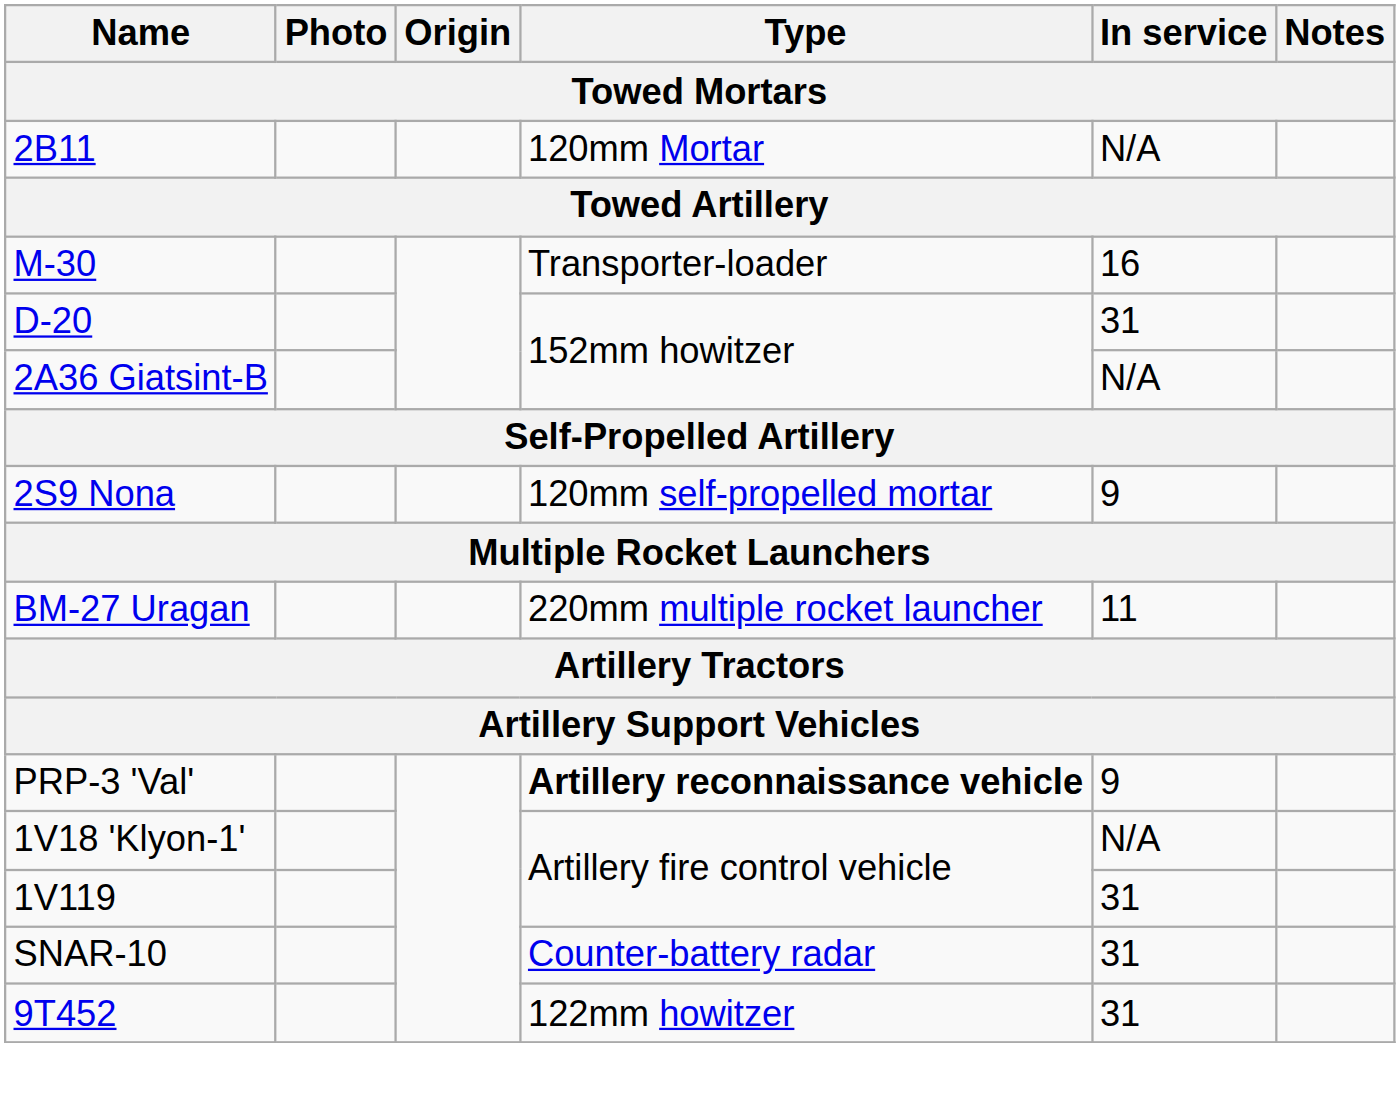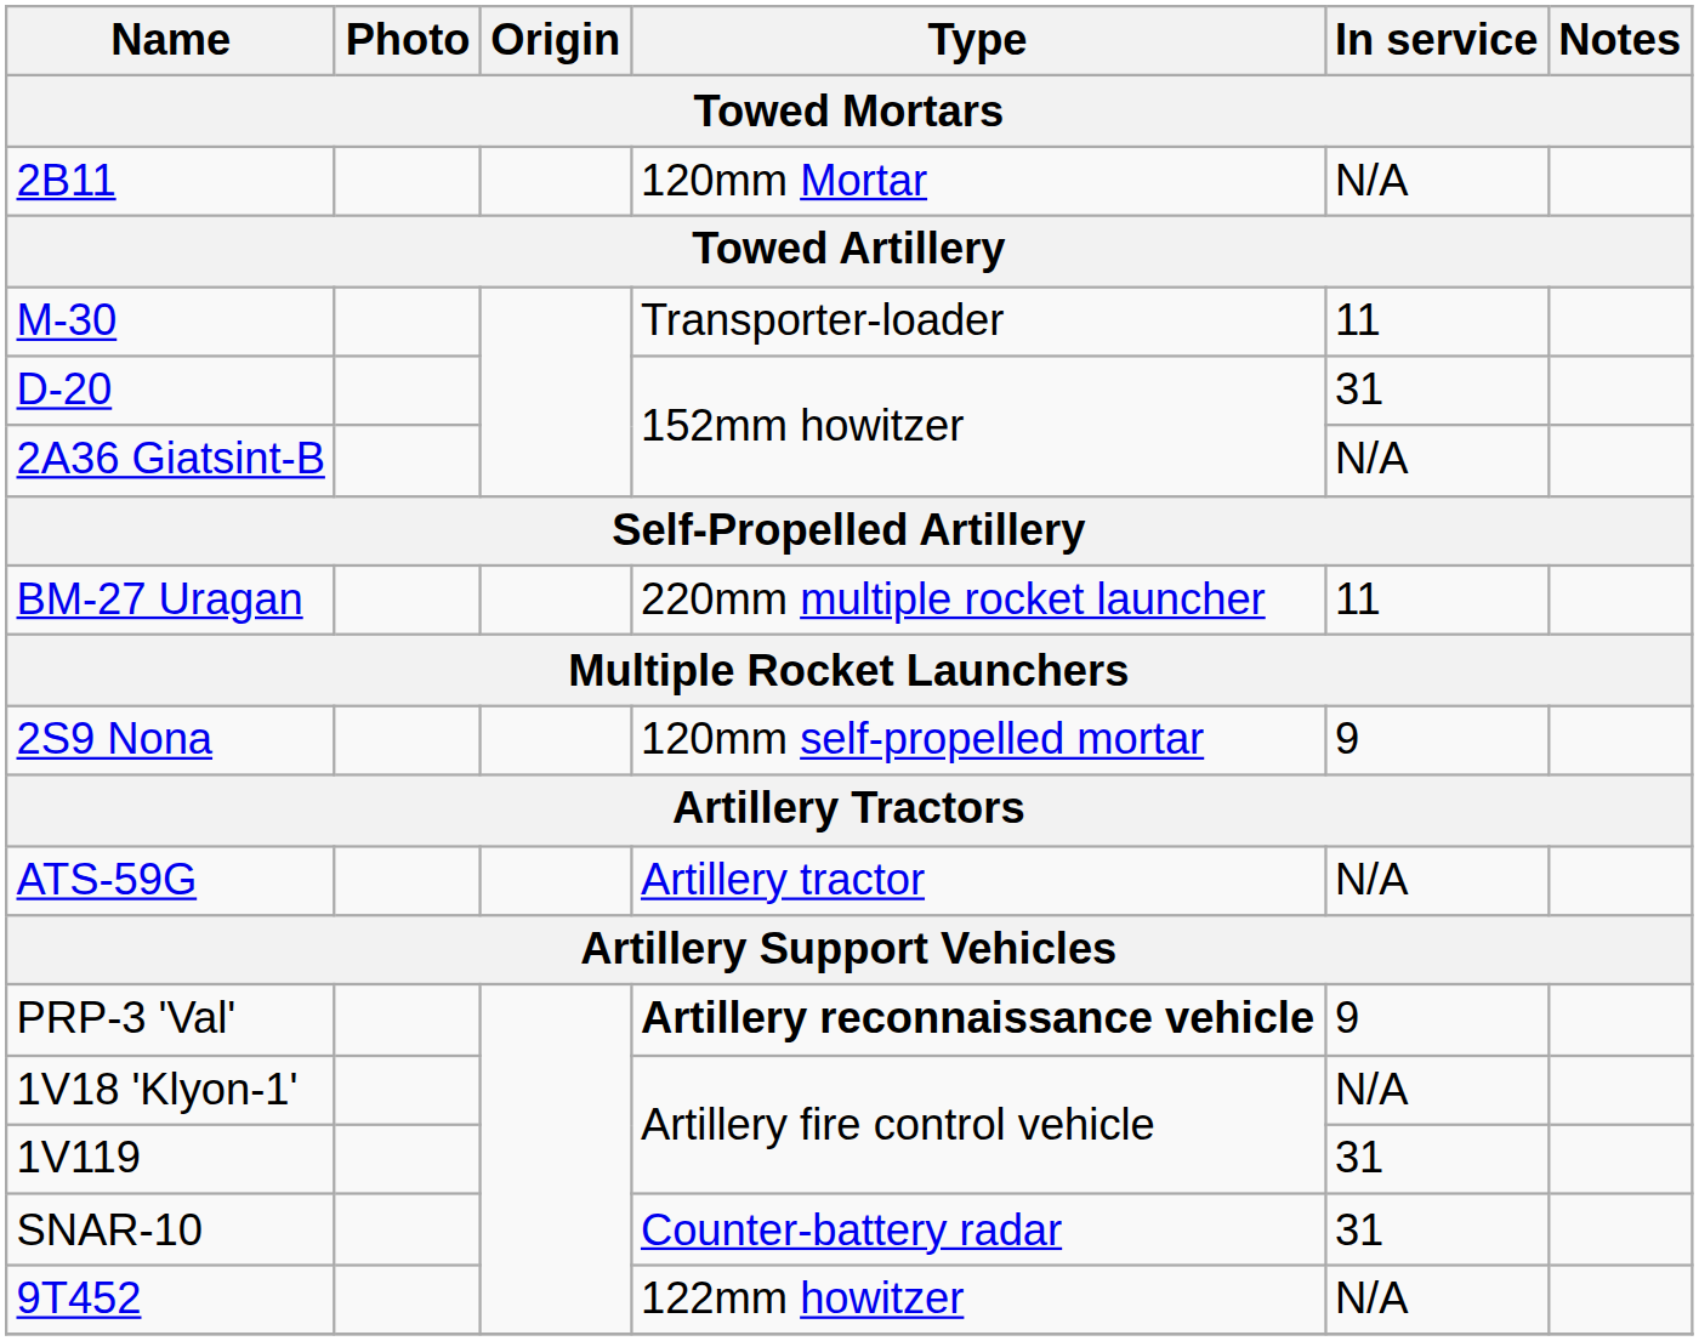M-30 | In service: 16 -> 11
rows swapped: 2S9 Nona <-> BM-27 Uragan
+ row: ATS-59G | Artillery tractor | N/A
9T452 | In service: 31 -> N/A
